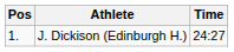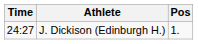columns swapped: Pos <-> Time
